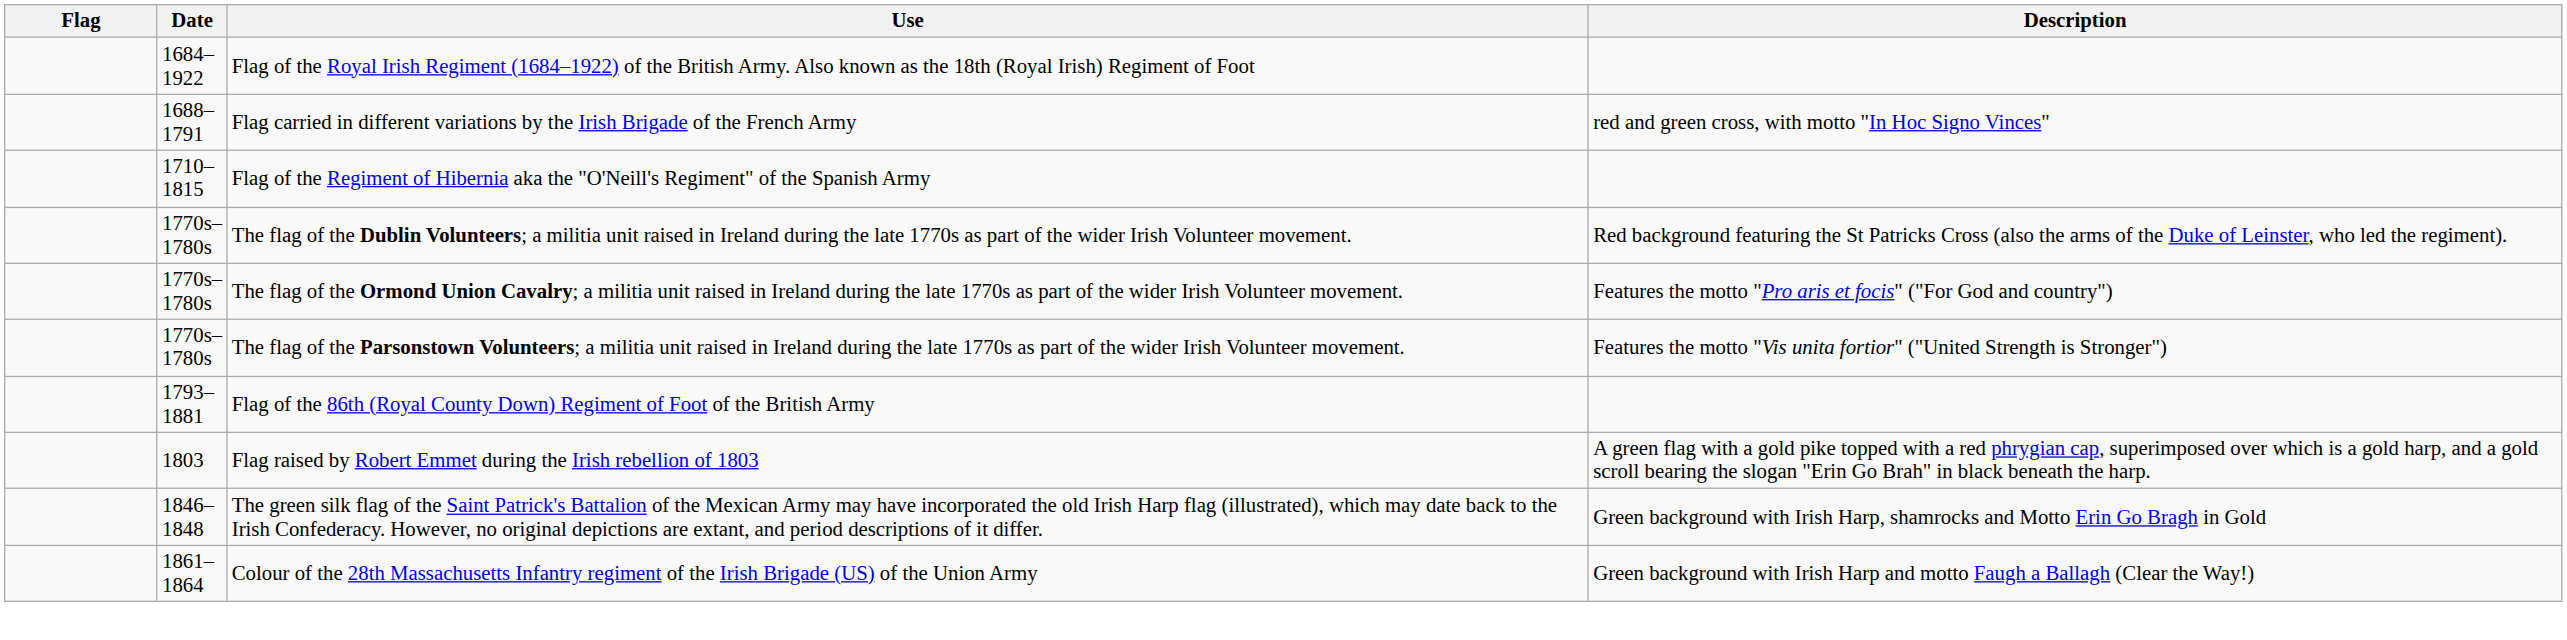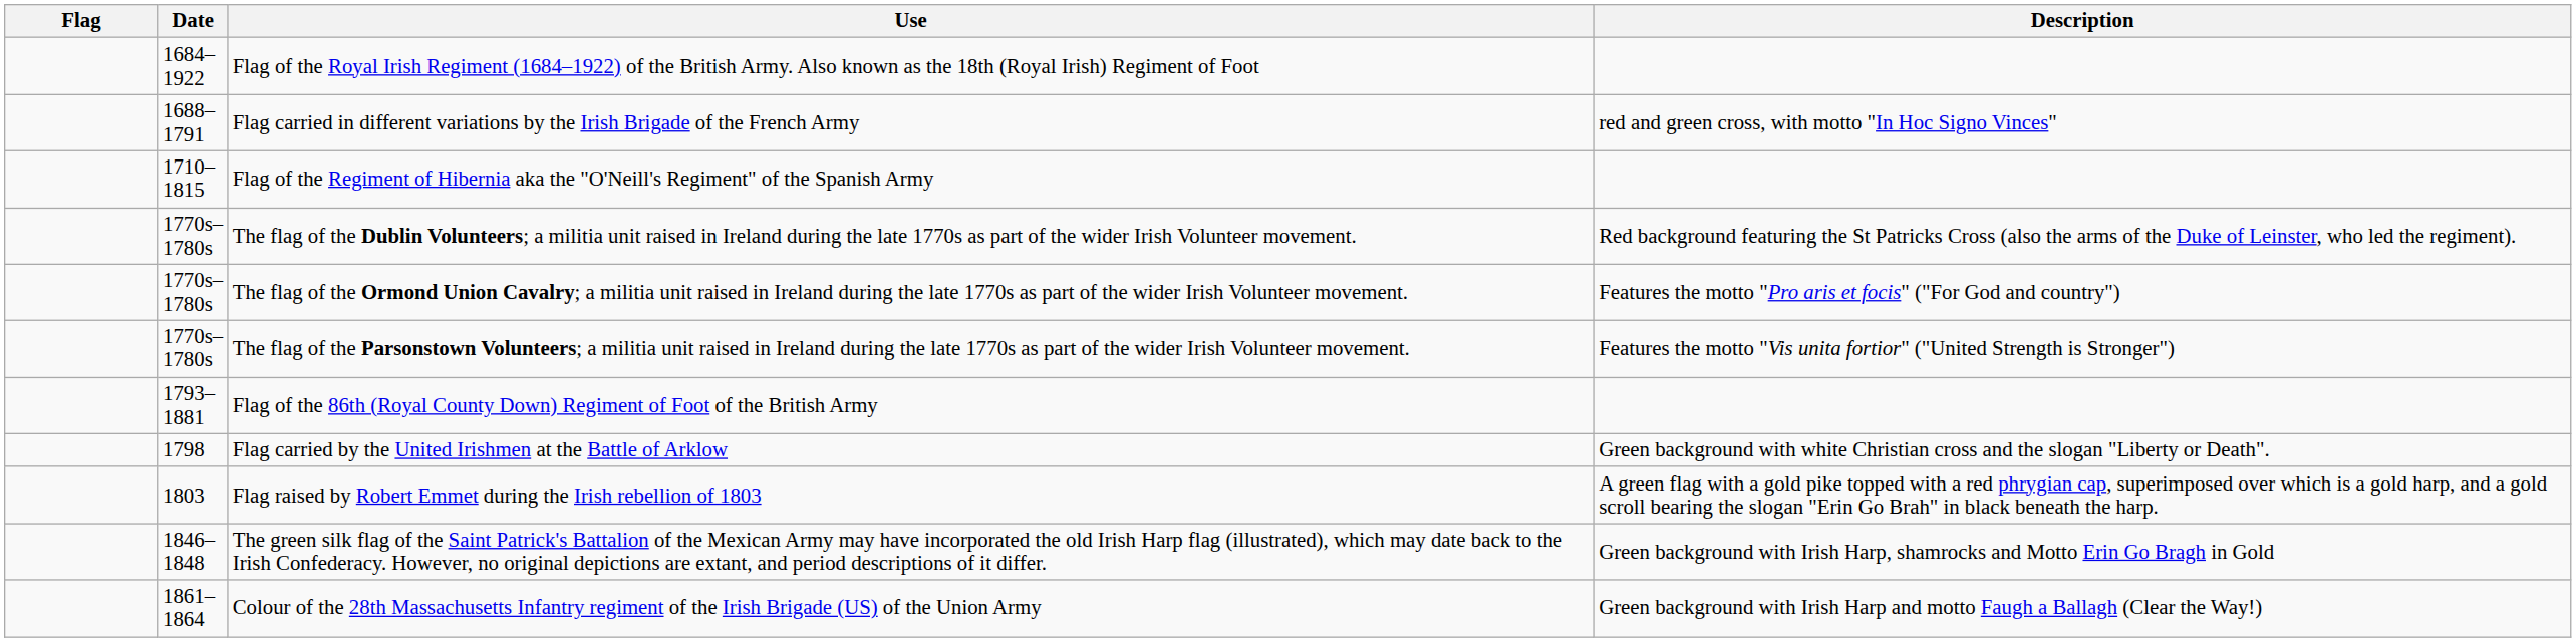+ row: 1798 | Flag carried by the United Irishmen at the Battle of Arklow | Green background with white Christian cross and the slogan "Liberty or Death".
